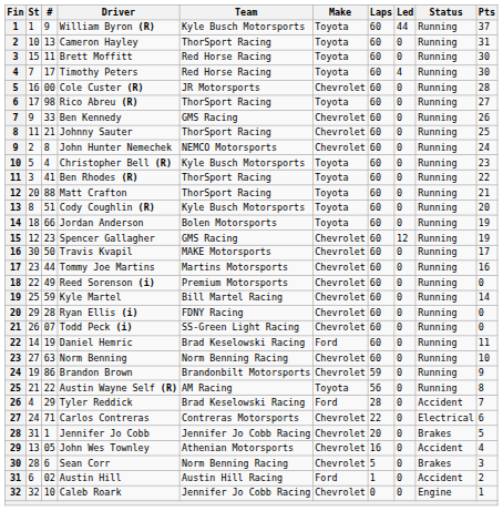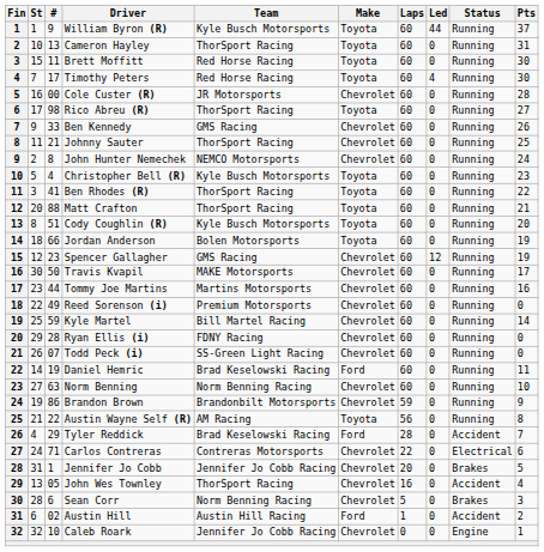John Wes Townley | Team: Athenian Motorsports -> ThorSport Racing
